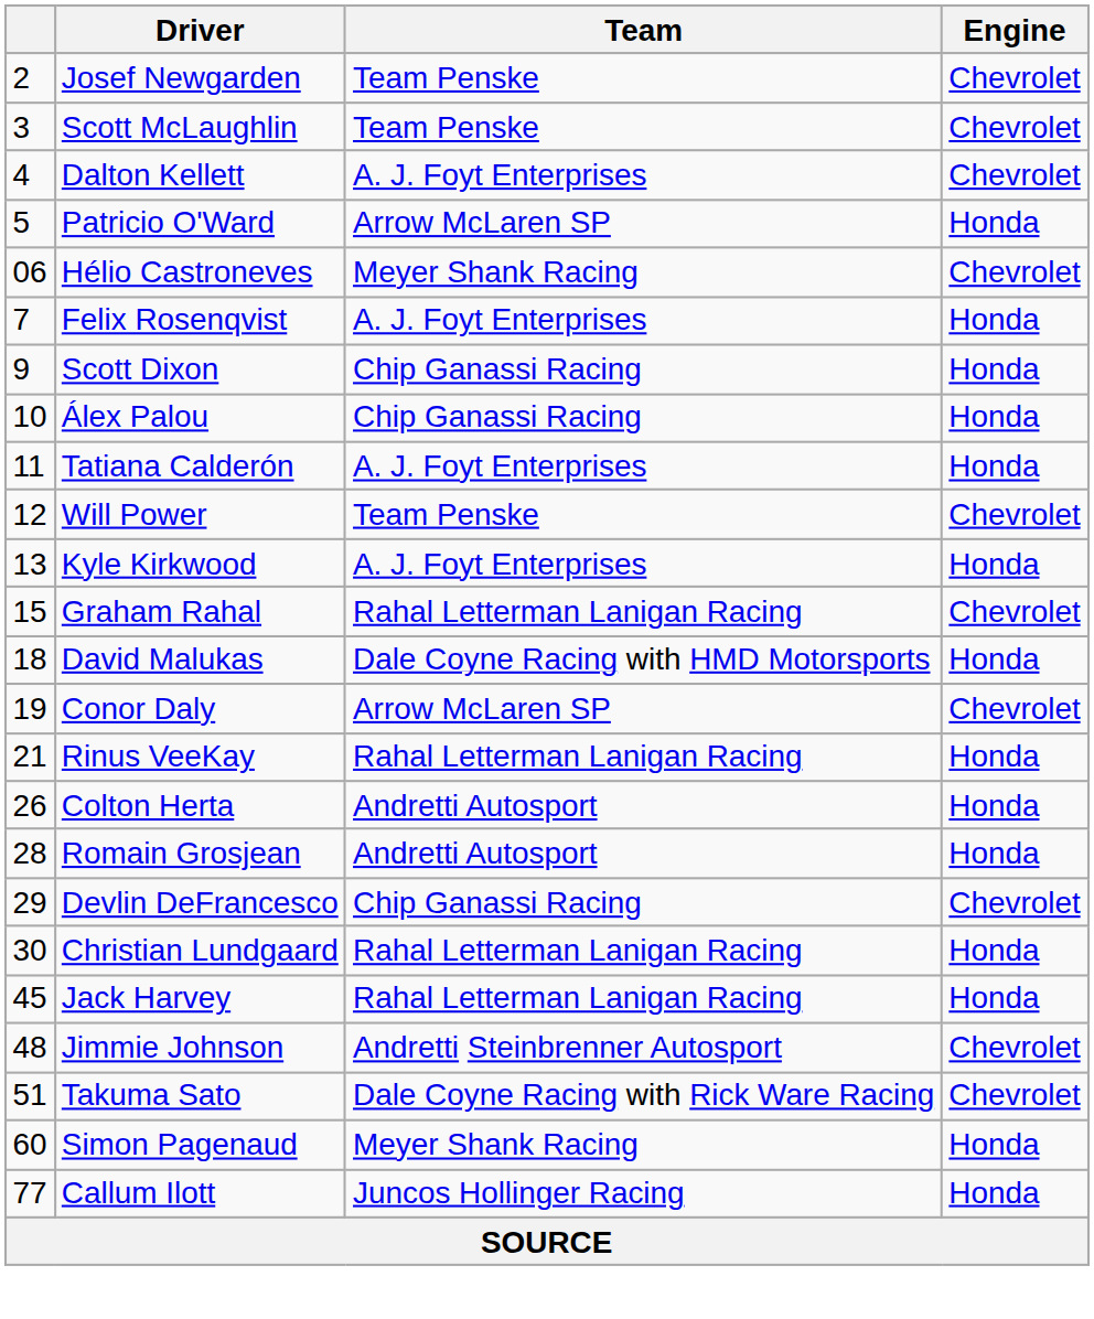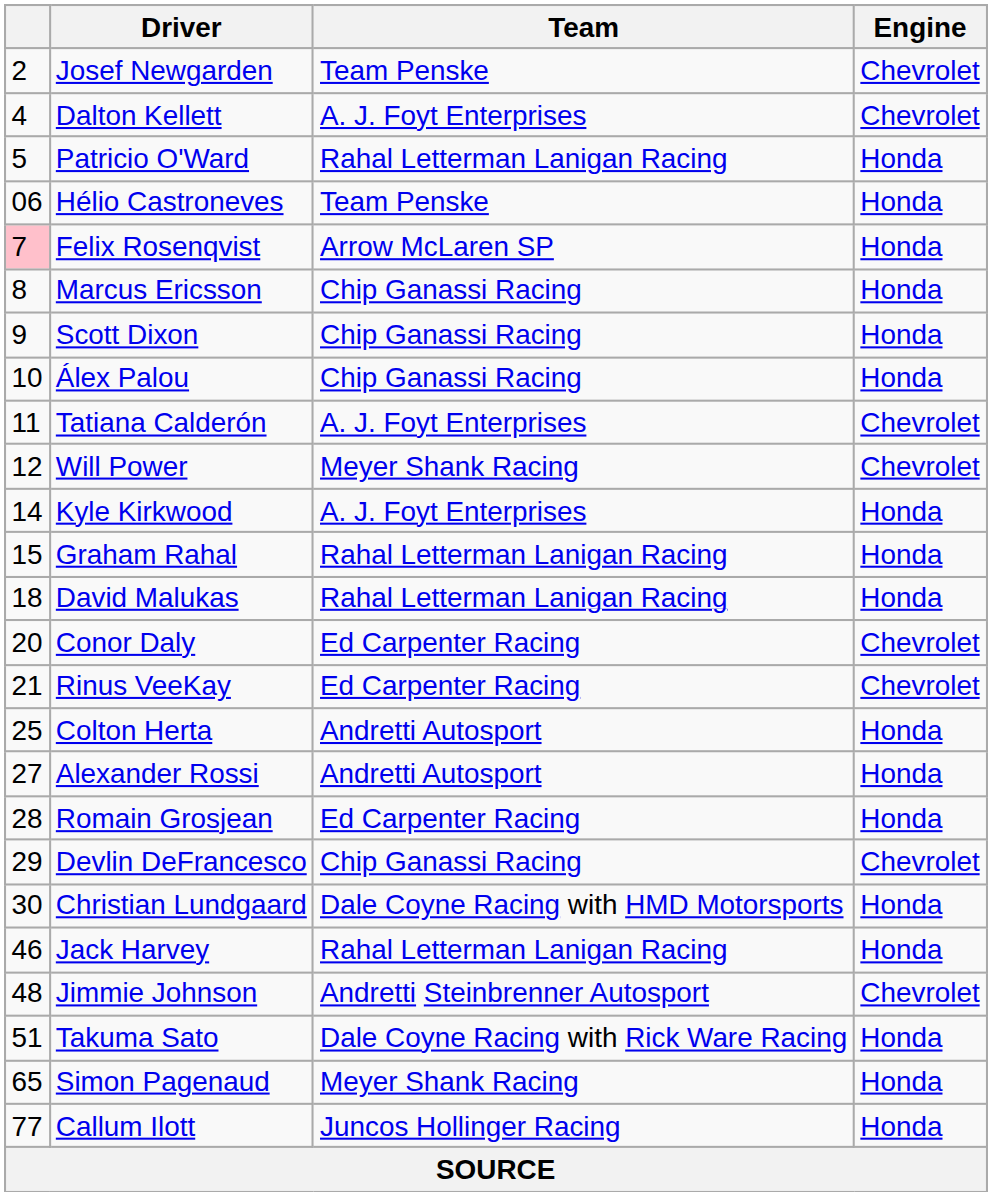- row: 3 | Scott McLaughlin | Team Penske | Chevrolet
Patricio O'Ward | Team: Arrow McLaren SP -> Rahal Letterman Lanigan Racing
Hélio Castroneves | Team: Meyer Shank Racing -> Team Penske
Hélio Castroneves | Engine: Chevrolet -> Honda
Felix Rosenqvist | column 1: no background -> pink background
Felix Rosenqvist | Team: A. J. Foyt Enterprises -> Arrow McLaren SP
+ row: 8 | Marcus Ericsson | Chip Ganassi Racing | Honda
Tatiana Calderón | Engine: Honda -> Chevrolet
Will Power | Team: Team Penske -> Meyer Shank Racing
Kyle Kirkwood | column 1: 13 -> 14
Graham Rahal | Engine: Chevrolet -> Honda
David Malukas | Team: Dale Coyne Racing with HMD Motorsports -> Rahal Letterman Lanigan Racing
Conor Daly | column 1: 19 -> 20
Conor Daly | Team: Arrow McLaren SP -> Ed Carpenter Racing
Rinus VeeKay | Team: Rahal Letterman Lanigan Racing -> Ed Carpenter Racing
Rinus VeeKay | Engine: Honda -> Chevrolet
Colton Herta | column 1: 26 -> 25
+ row: 27 | Alexander Rossi | Andretti Autosport | Honda
Romain Grosjean | Team: Andretti Autosport -> Ed Carpenter Racing
Christian Lundgaard | Team: Rahal Letterman Lanigan Racing -> Dale Coyne Racing with HMD Motorsports
Jack Harvey | column 1: 45 -> 46
Takuma Sato | Engine: Chevrolet -> Honda
Simon Pagenaud | column 1: 60 -> 65
